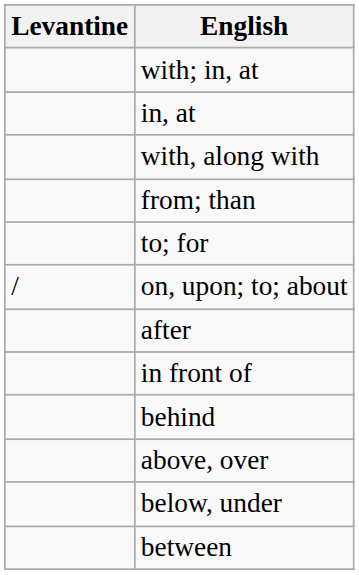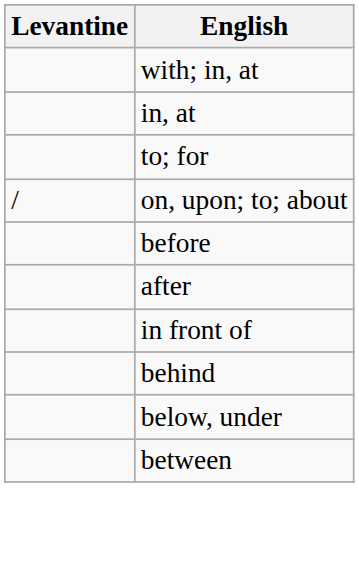- row: with, along with
- row: from; than
+ row: before
- row: above, over
